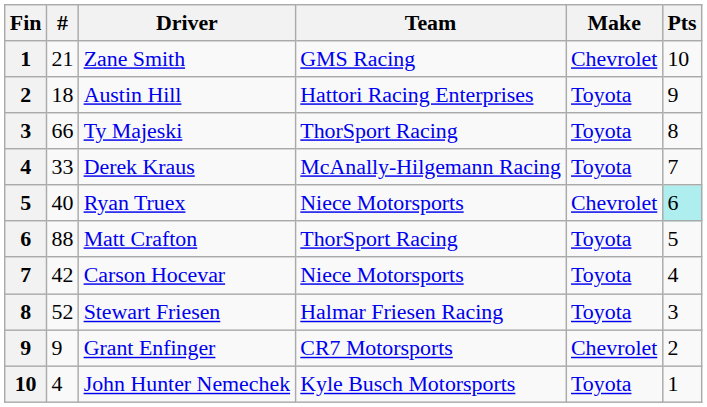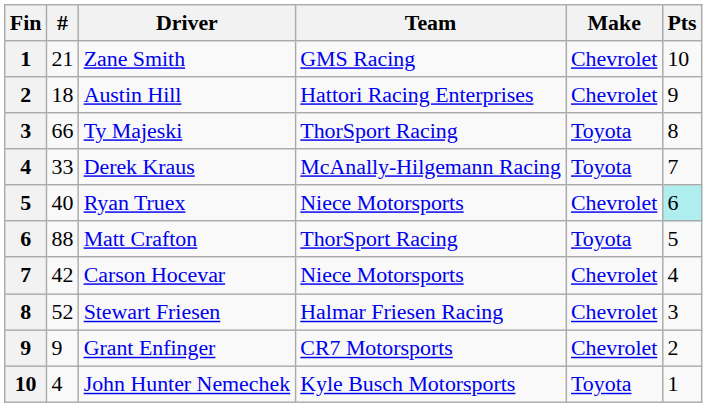Austin Hill | Make: Toyota -> Chevrolet
Carson Hocevar | Make: Toyota -> Chevrolet
Stewart Friesen | Make: Toyota -> Chevrolet
